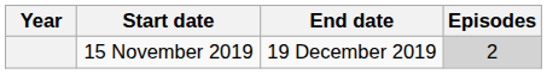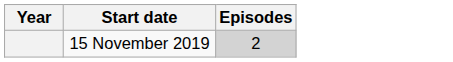- column: End date | 19 December 2019
